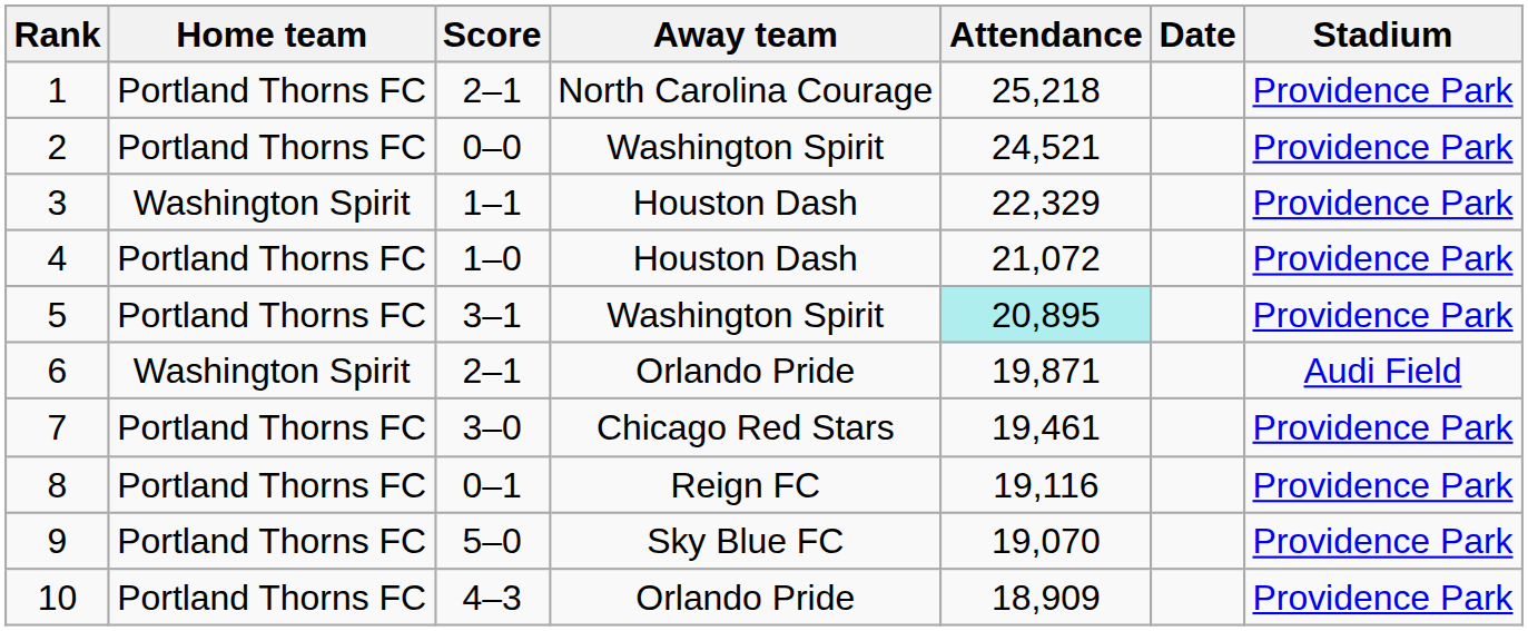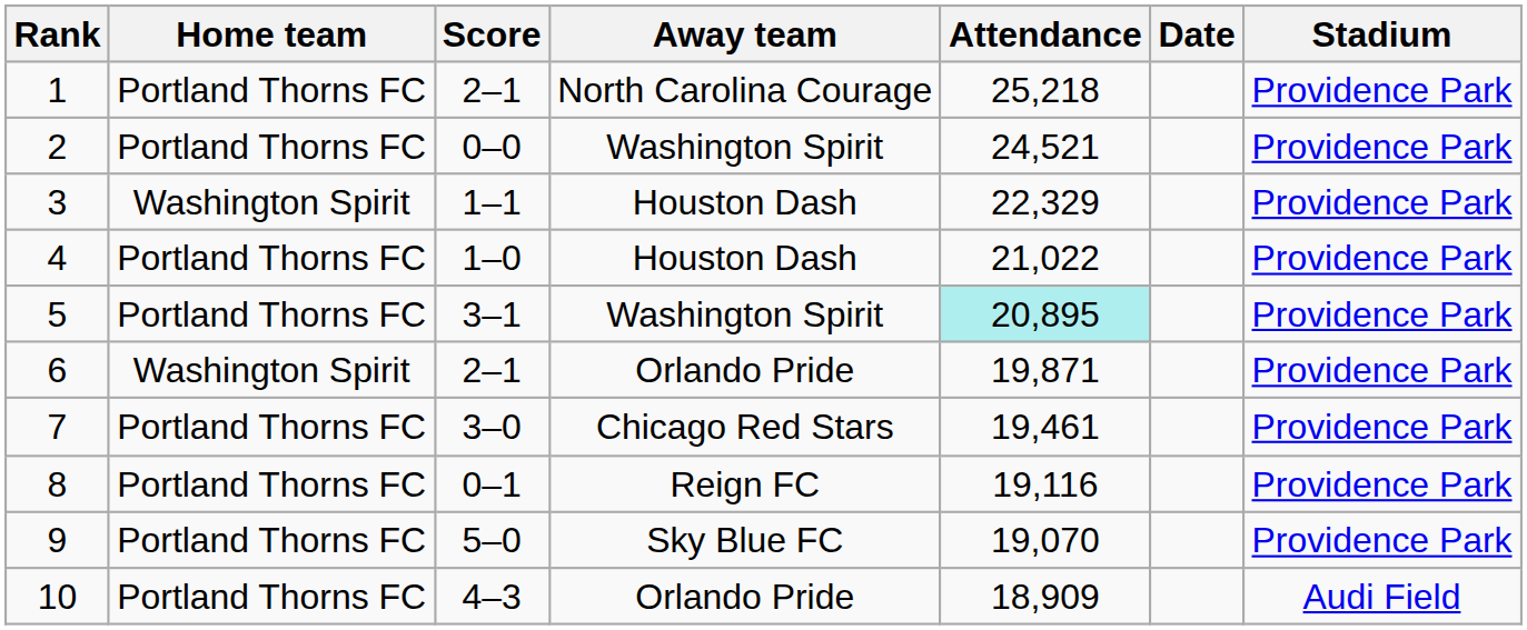4 | Attendance: 21,072 -> 21,022
6 | Stadium: Audi Field -> Providence Park
10 | Stadium: Providence Park -> Audi Field
